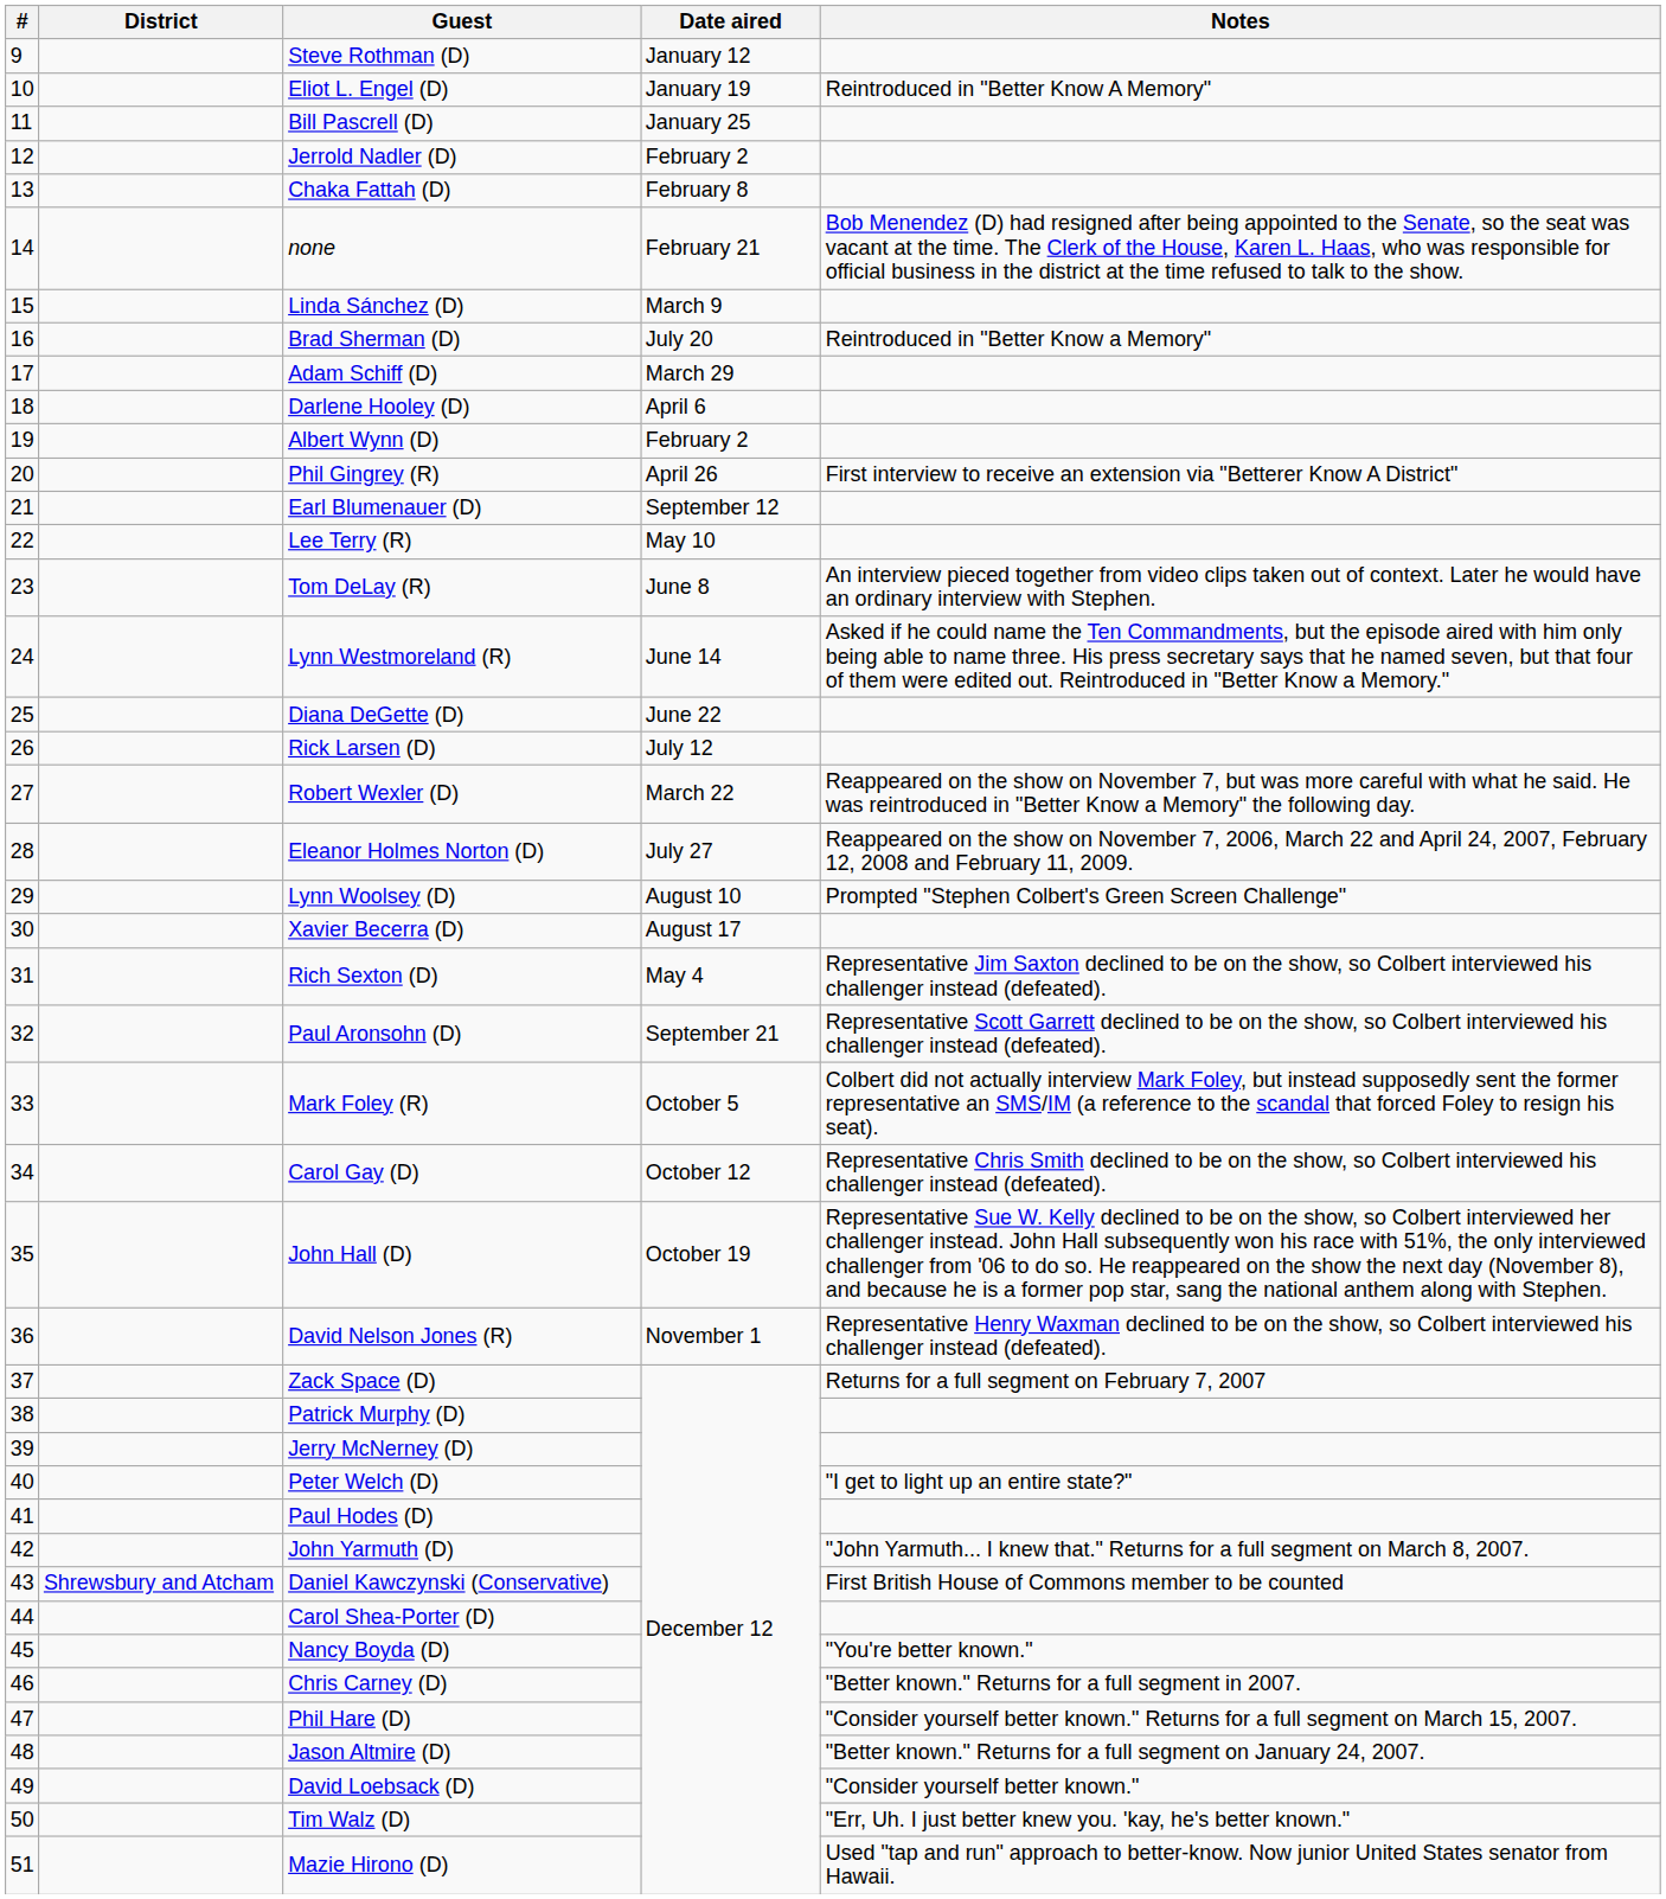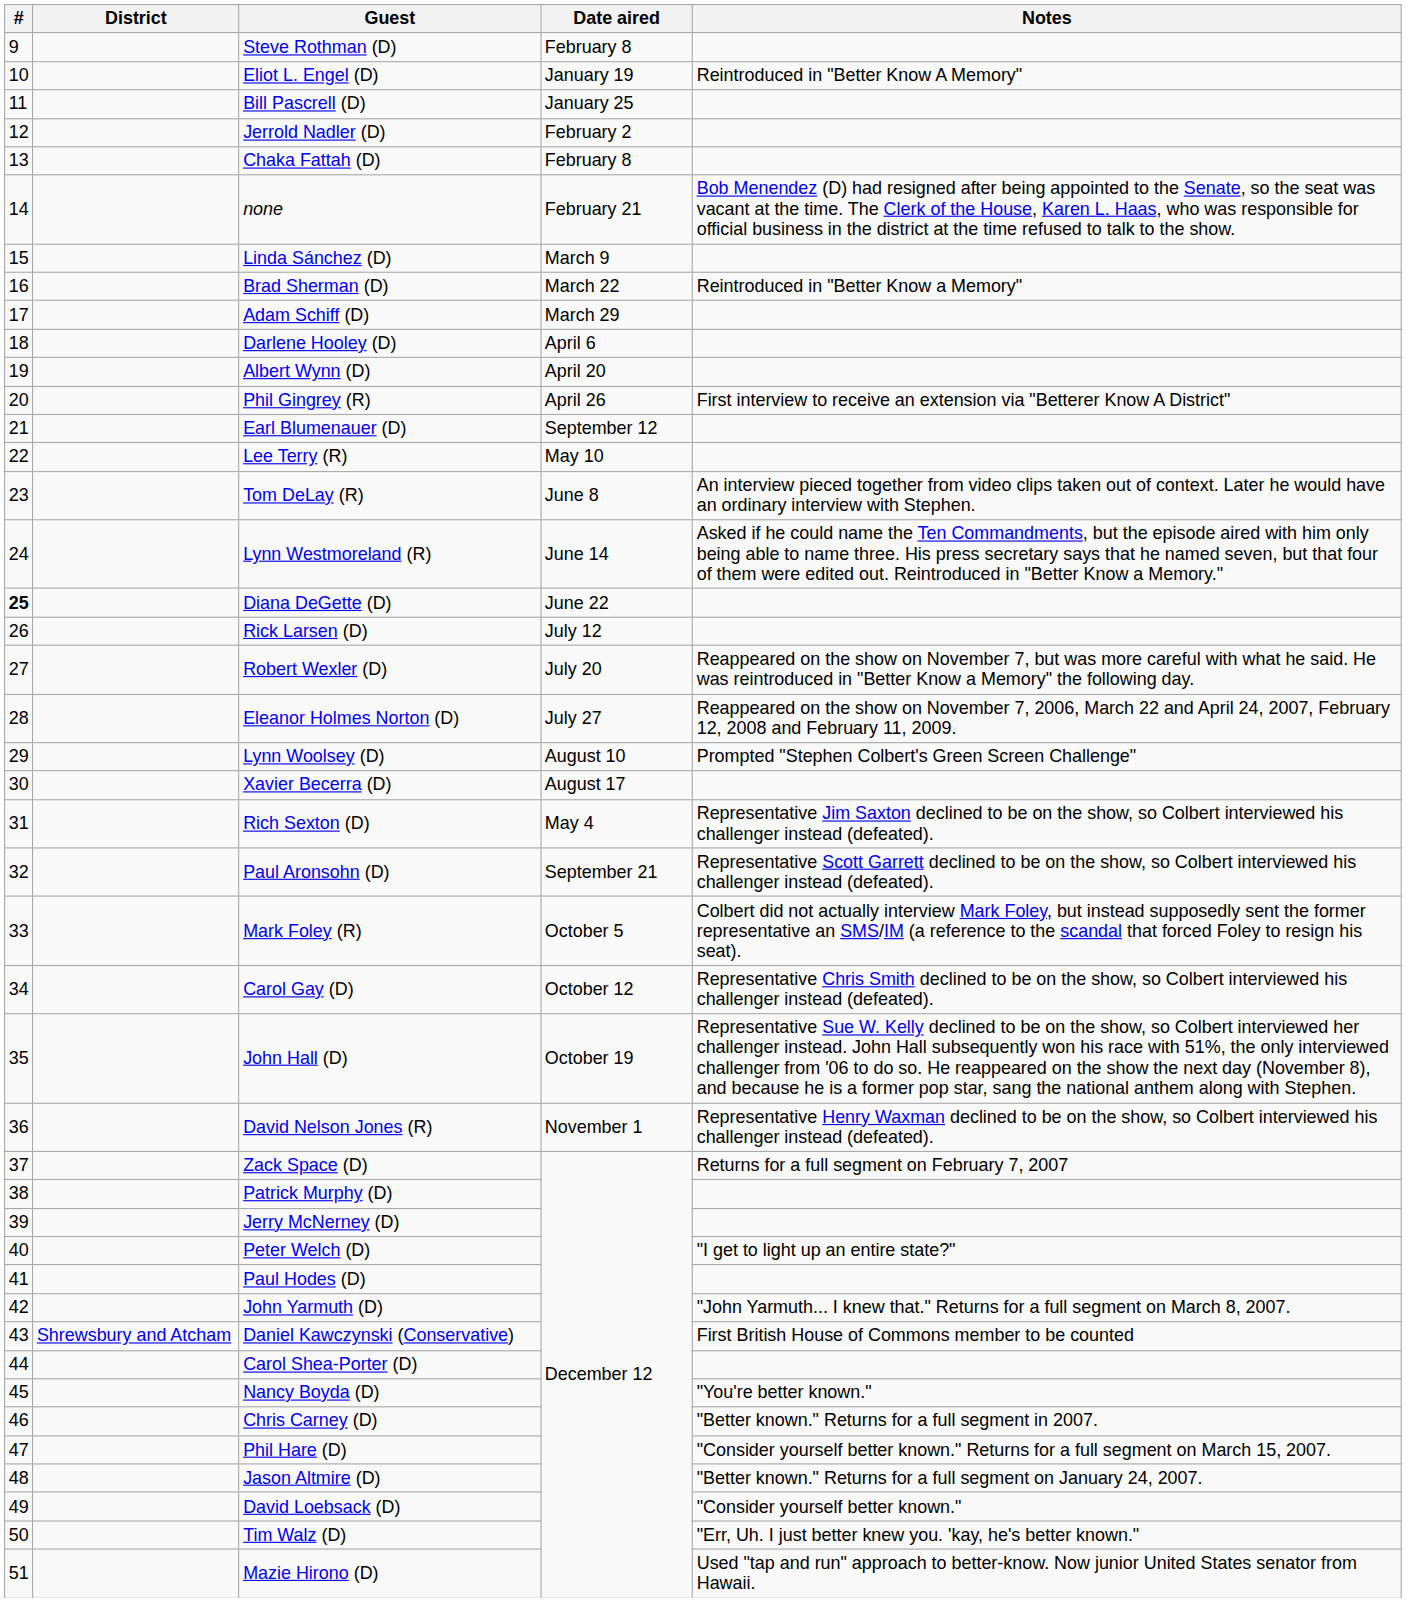Steve Rothman (D) | Date aired: January 12 -> February 8
Brad Sherman (D) | Date aired: July 20 -> March 22
Albert Wynn (D) | Date aired: February 2 -> April 20
Diana DeGette (D) | #: normal -> bold
Robert Wexler (D) | Date aired: March 22 -> July 20
